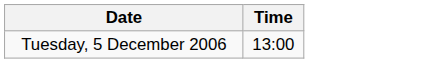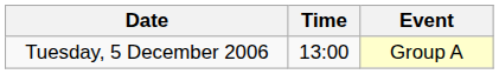+ column: Event | Group A
